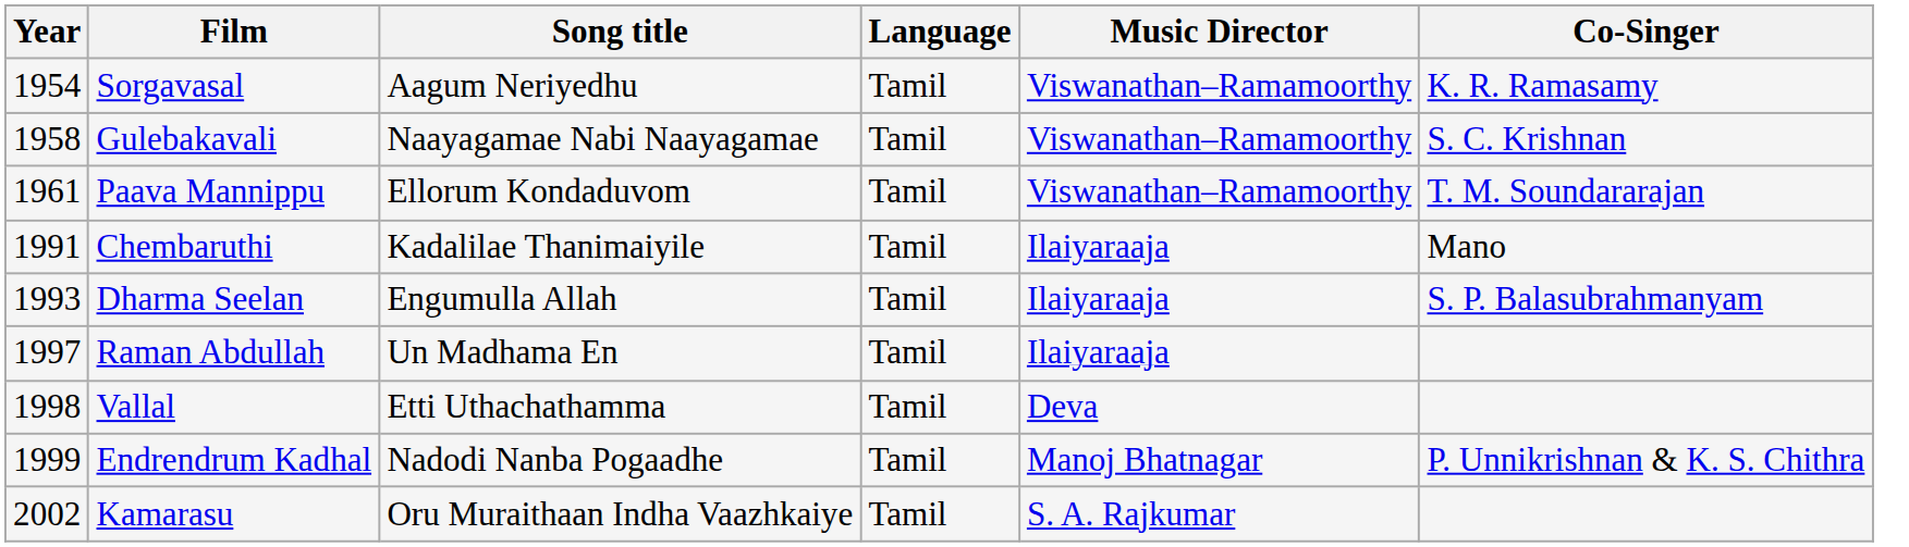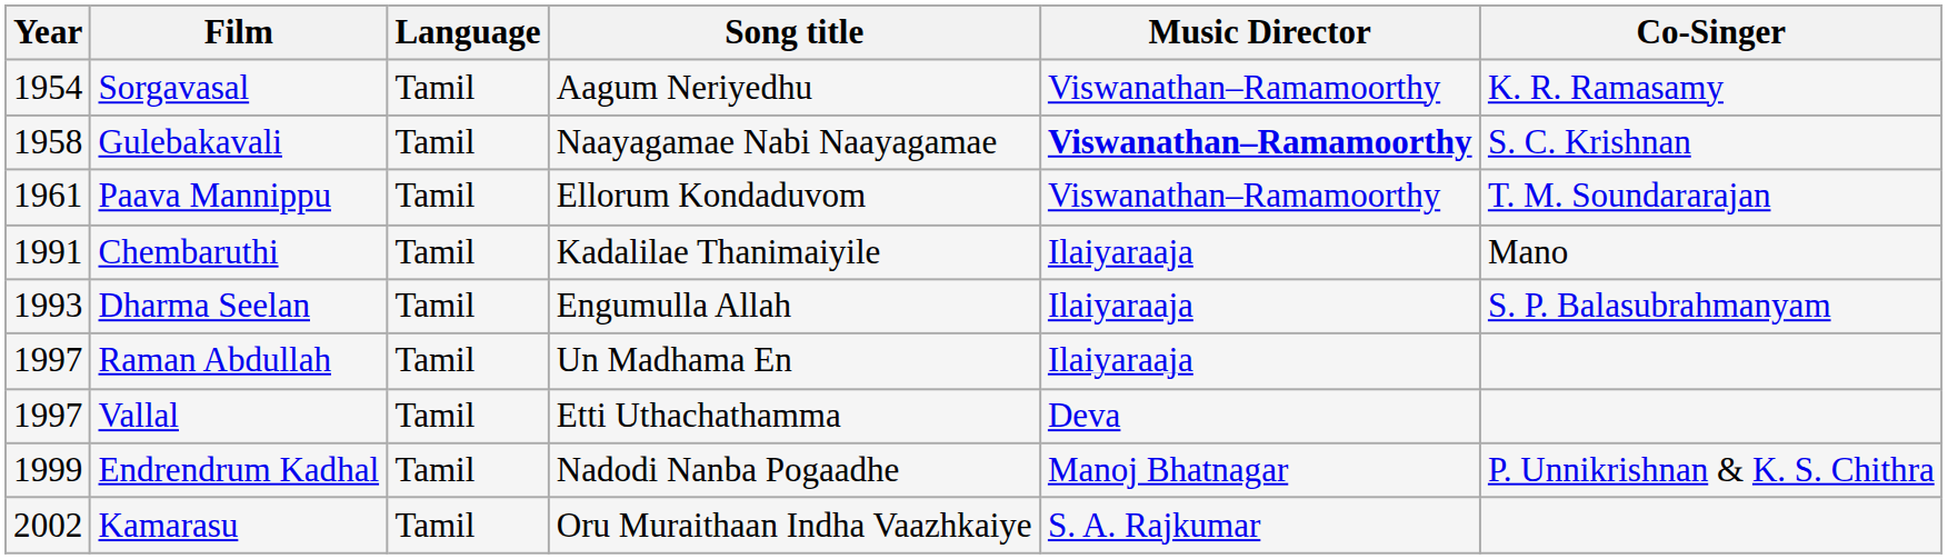columns swapped: Language <-> Song title
Gulebakavali | Music Director: normal -> bold
Vallal | Year: 1998 -> 1997
